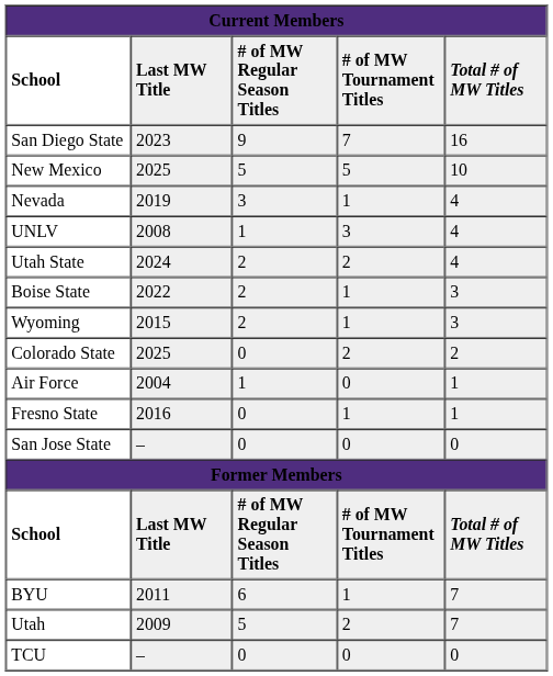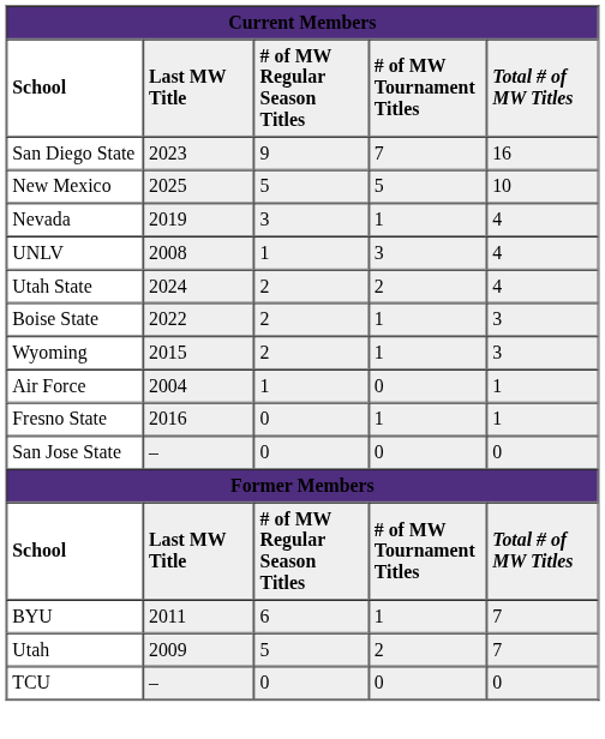- row: Colorado State | 2025 | 0 | 2 | 2
